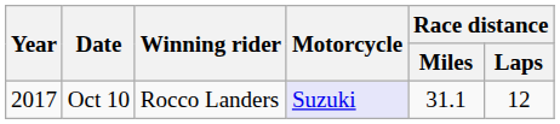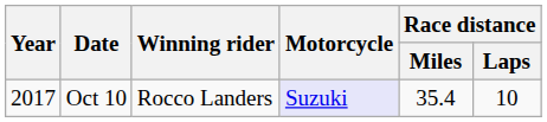Oct 10 | Race distance / Miles: 31.1 -> 35.4
Oct 10 | Race distance / Laps: 12 -> 10
